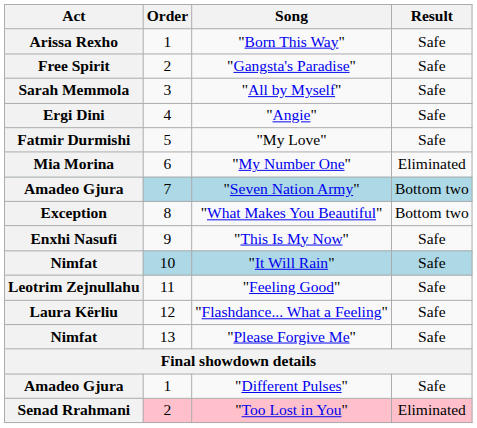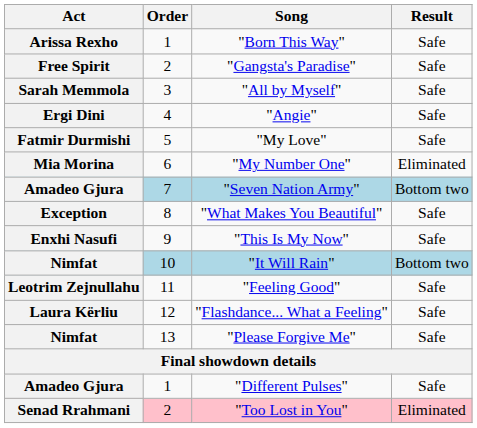"What Makes You Beautiful" | Result: Bottom two -> Safe
"It Will Rain" | Result: Safe -> Bottom two
